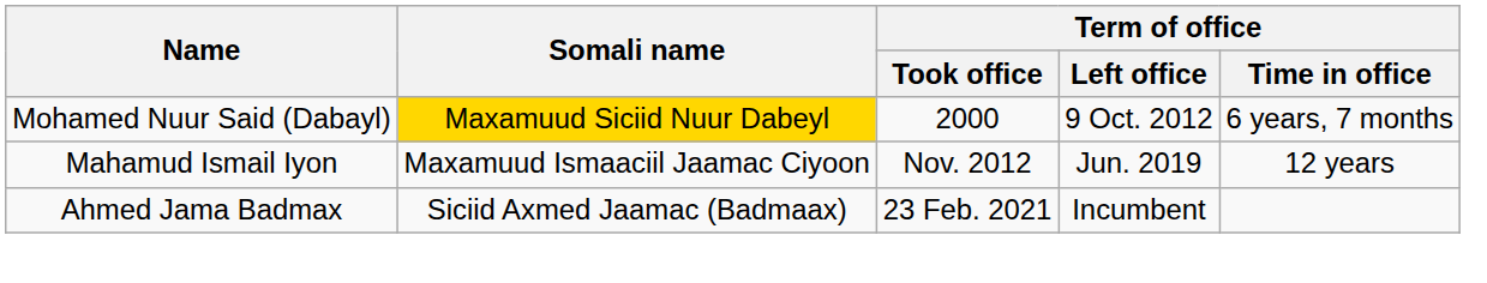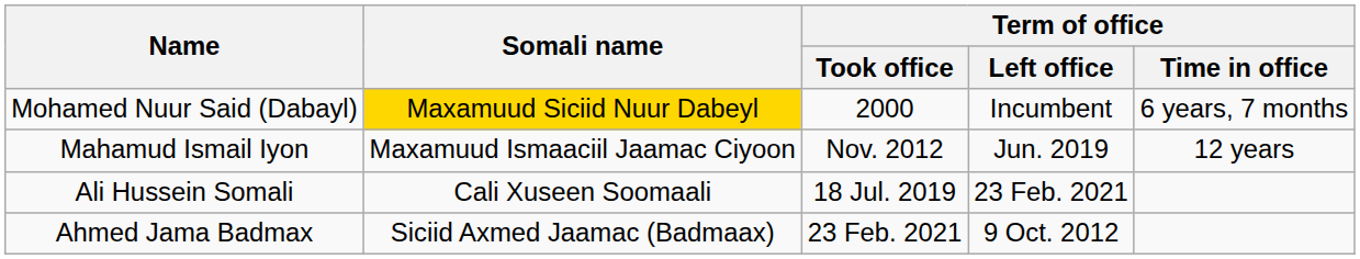Mohamed Nuur Said (Dabayl) | Term of office / Left office: 9 Oct. 2012 -> Incumbent
+ row: Ali Hussein Somali | Cali Xuseen Soomaali | 18 Jul. 2019 | 23 Feb. 2021
Ahmed Jama Badmax | Term of office / Left office: Incumbent -> 9 Oct. 2012
